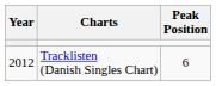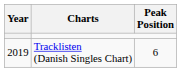Tracklisten (Danish Singles Chart) | Year: 2012 -> 2019
